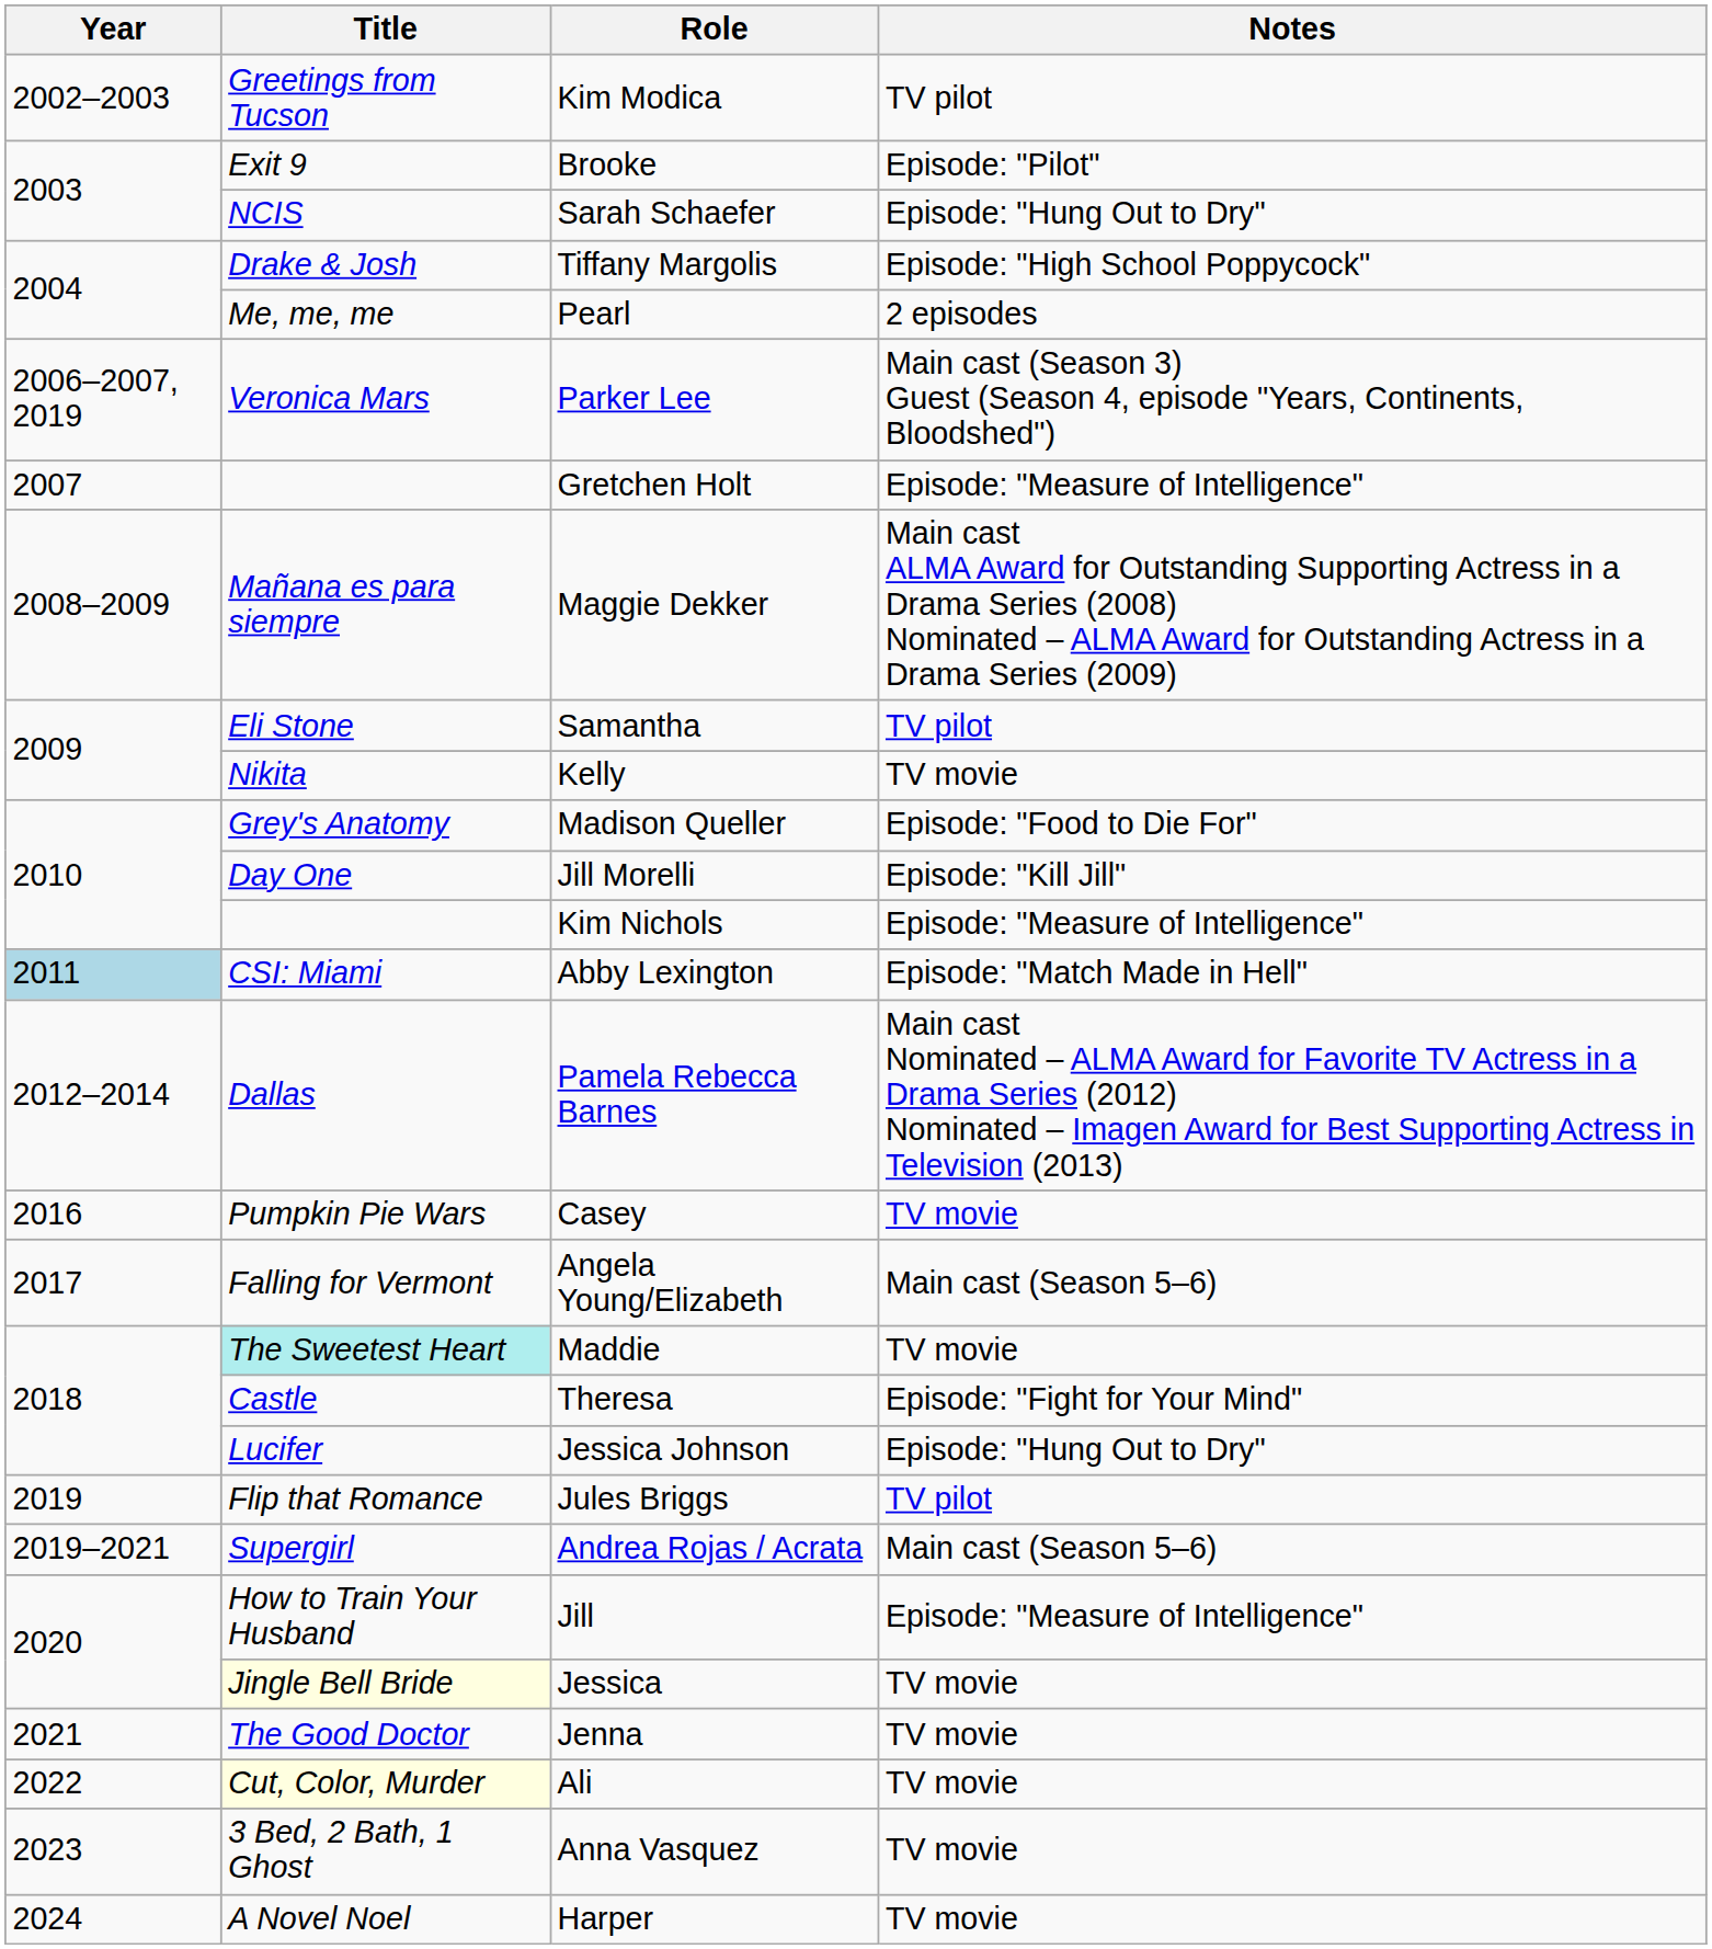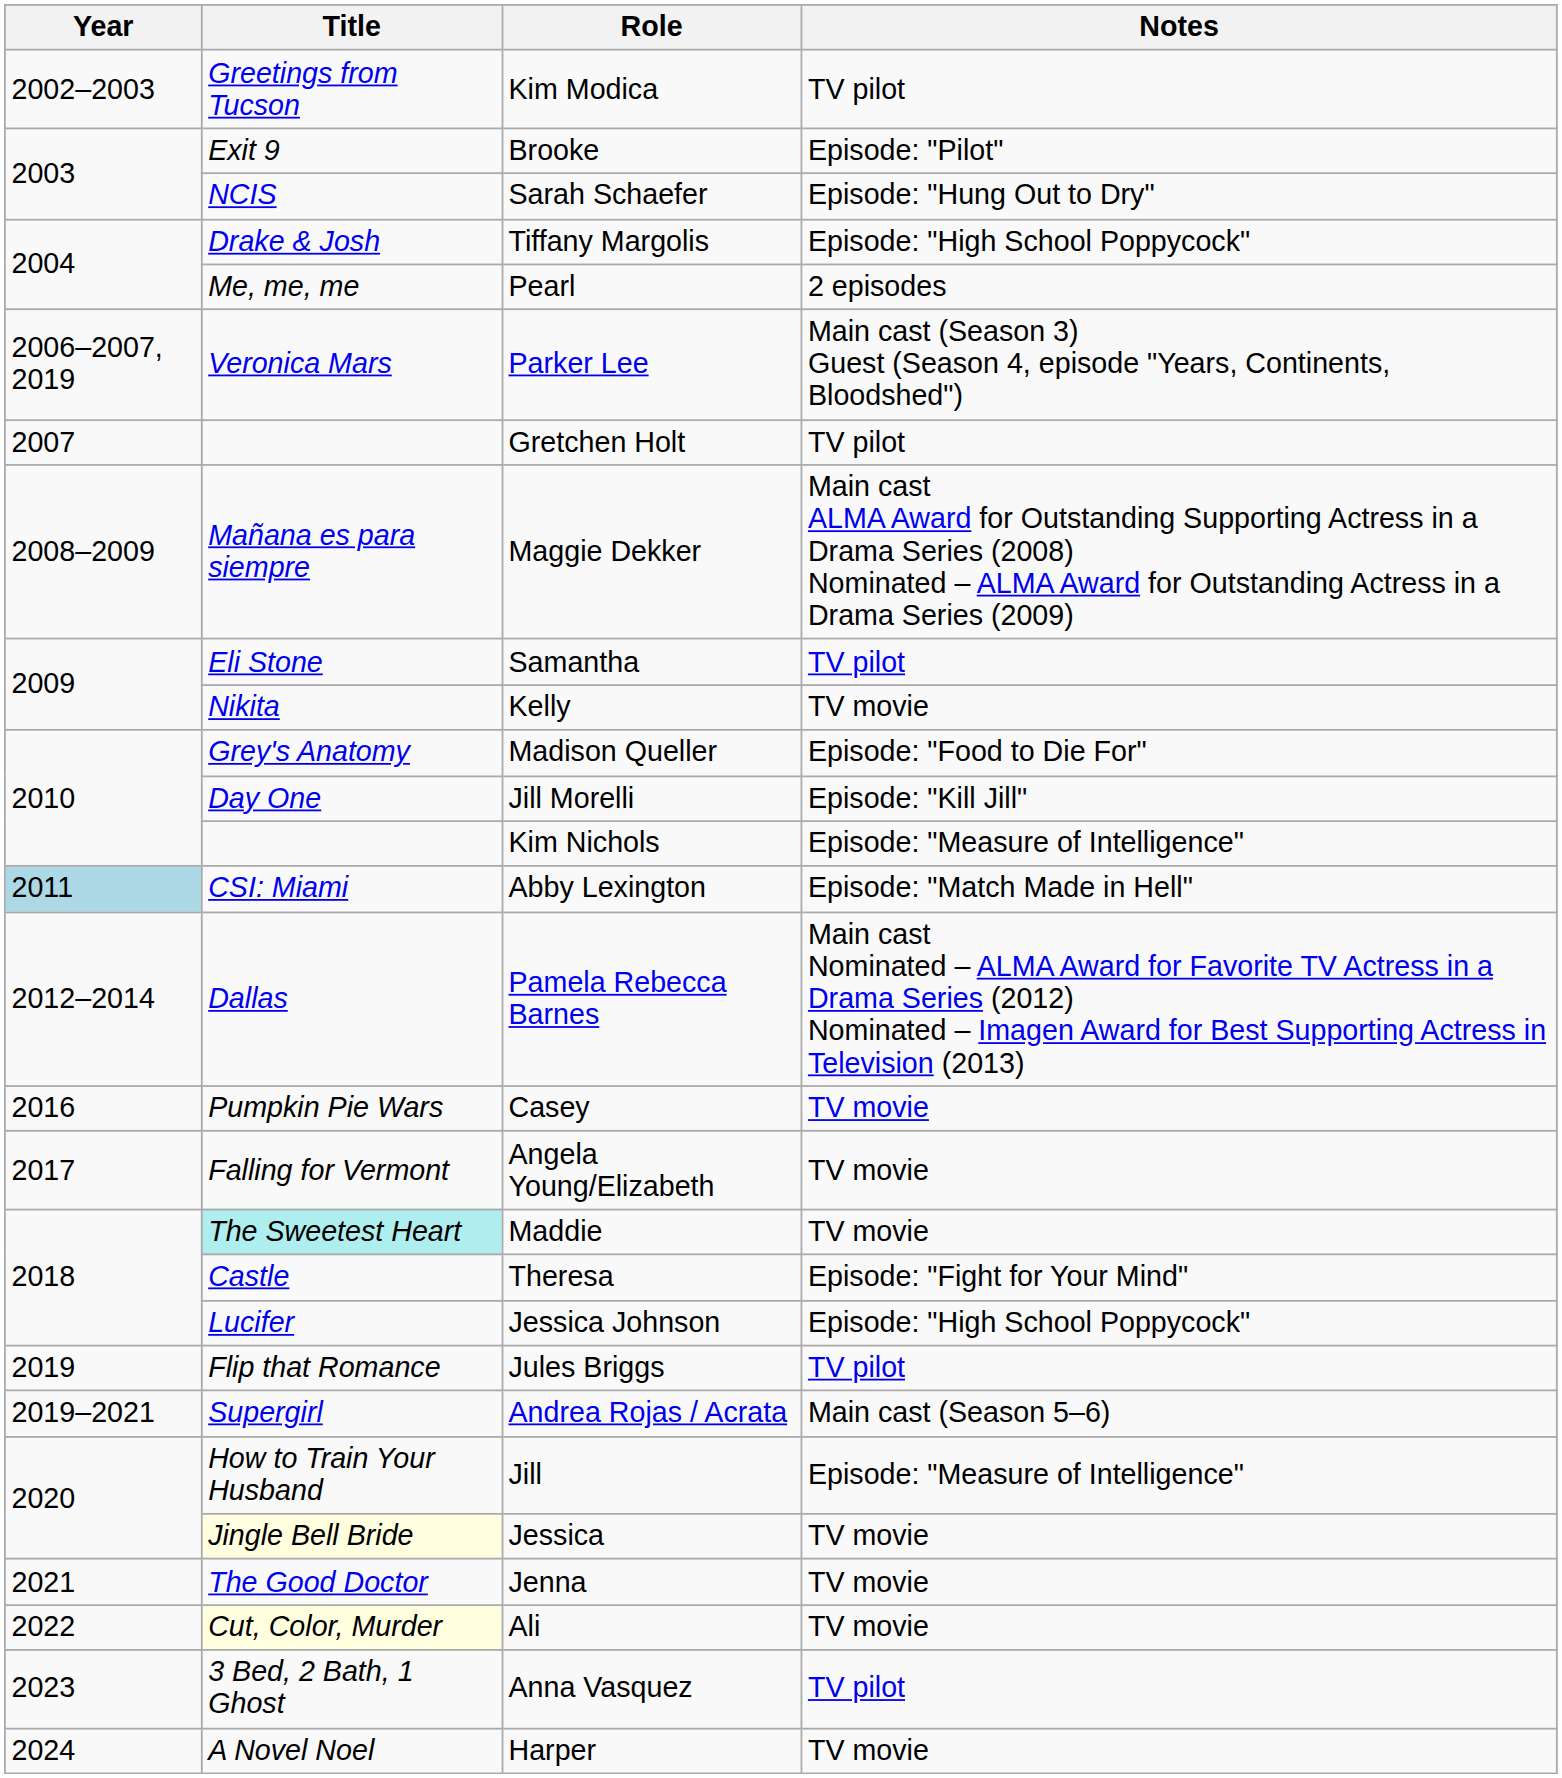Gretchen Holt | Notes: Episode: "Measure of Intelligence" -> TV pilot
Angela Young/Elizabeth | Notes: Main cast (Season 5–6) -> TV movie
Jessica Johnson | Notes: Episode: "Hung Out to Dry" -> Episode: "High School Poppycock"
Anna Vasquez | Notes: TV movie -> TV pilot
